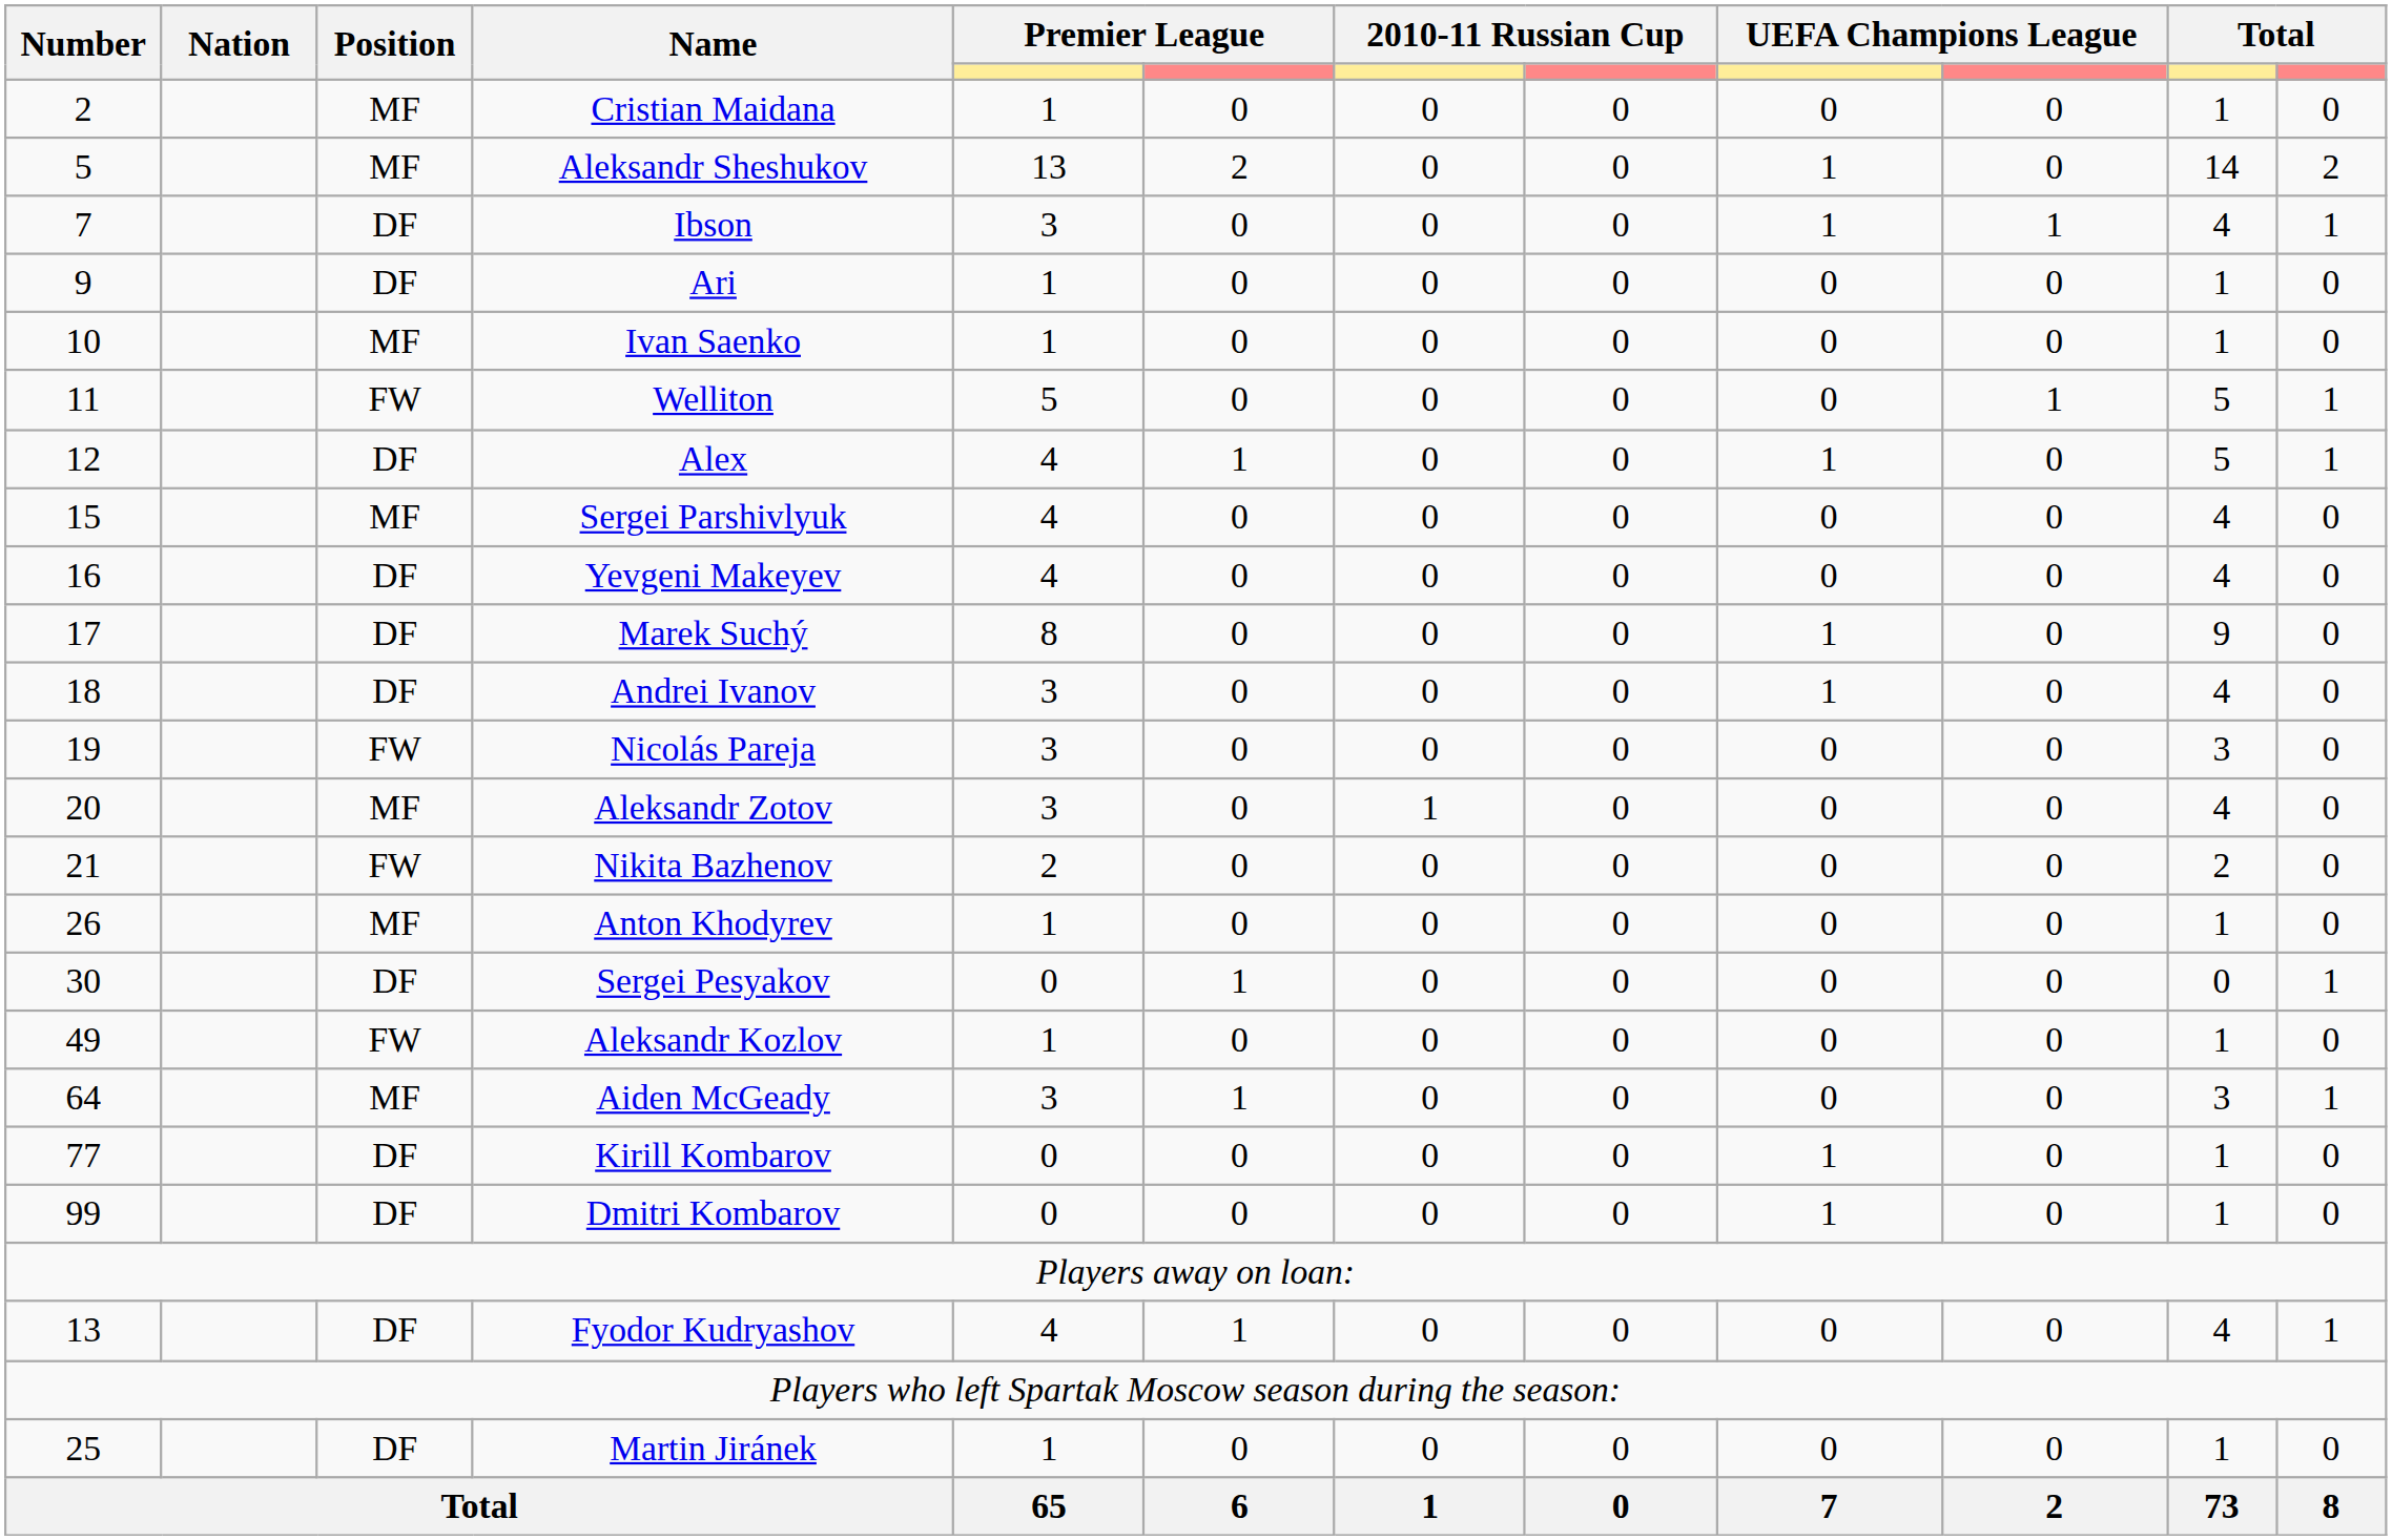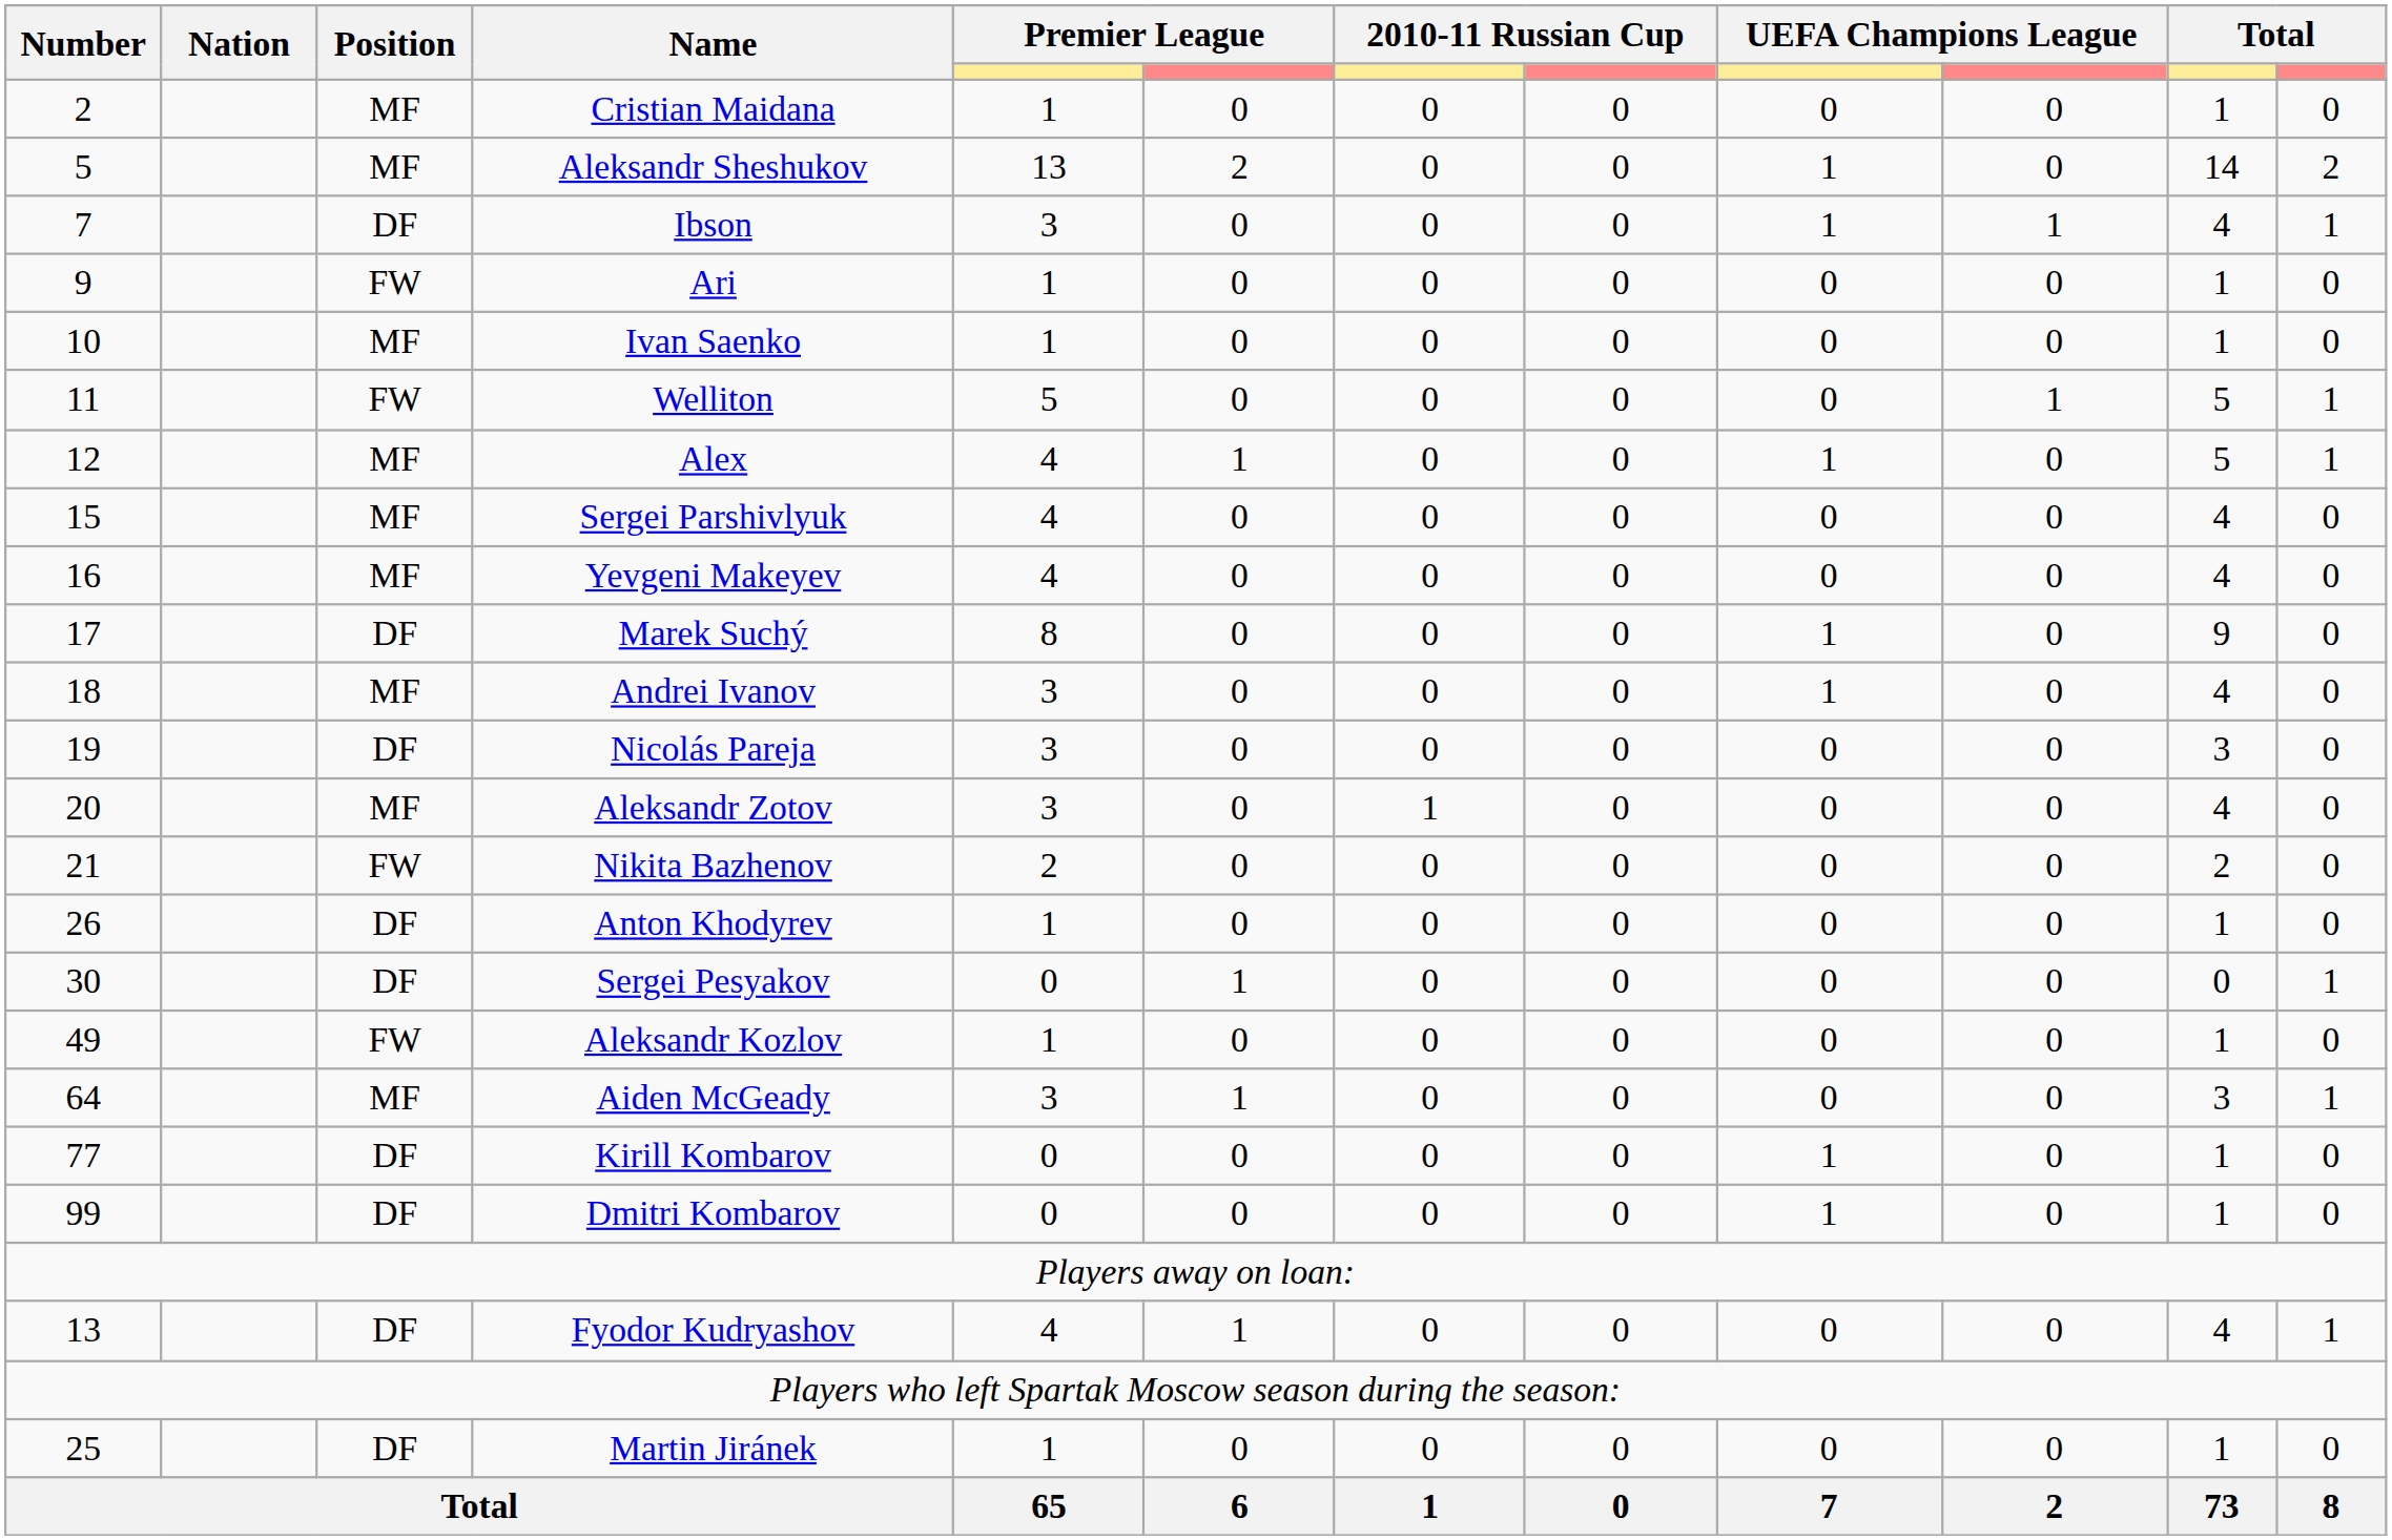Ari | Position: DF -> FW
Alex | Position: DF -> MF
Yevgeni Makeyev | Position: DF -> MF
Andrei Ivanov | Position: DF -> MF
Nicolás Pareja | Position: FW -> DF
Anton Khodyrev | Position: MF -> DF
